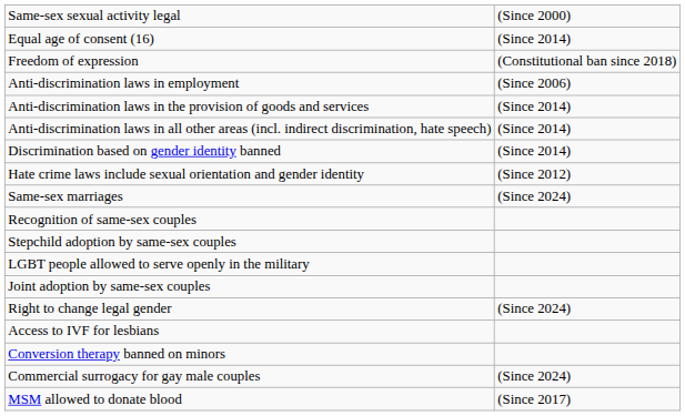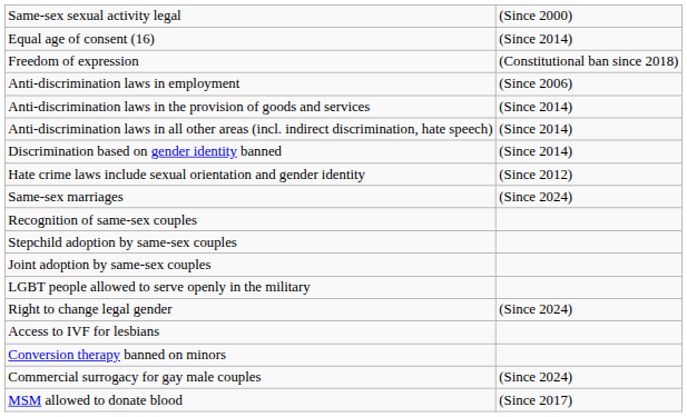rows swapped: Joint adoption by same-sex couples <-> LGBT people allowed to serve openly in the military
